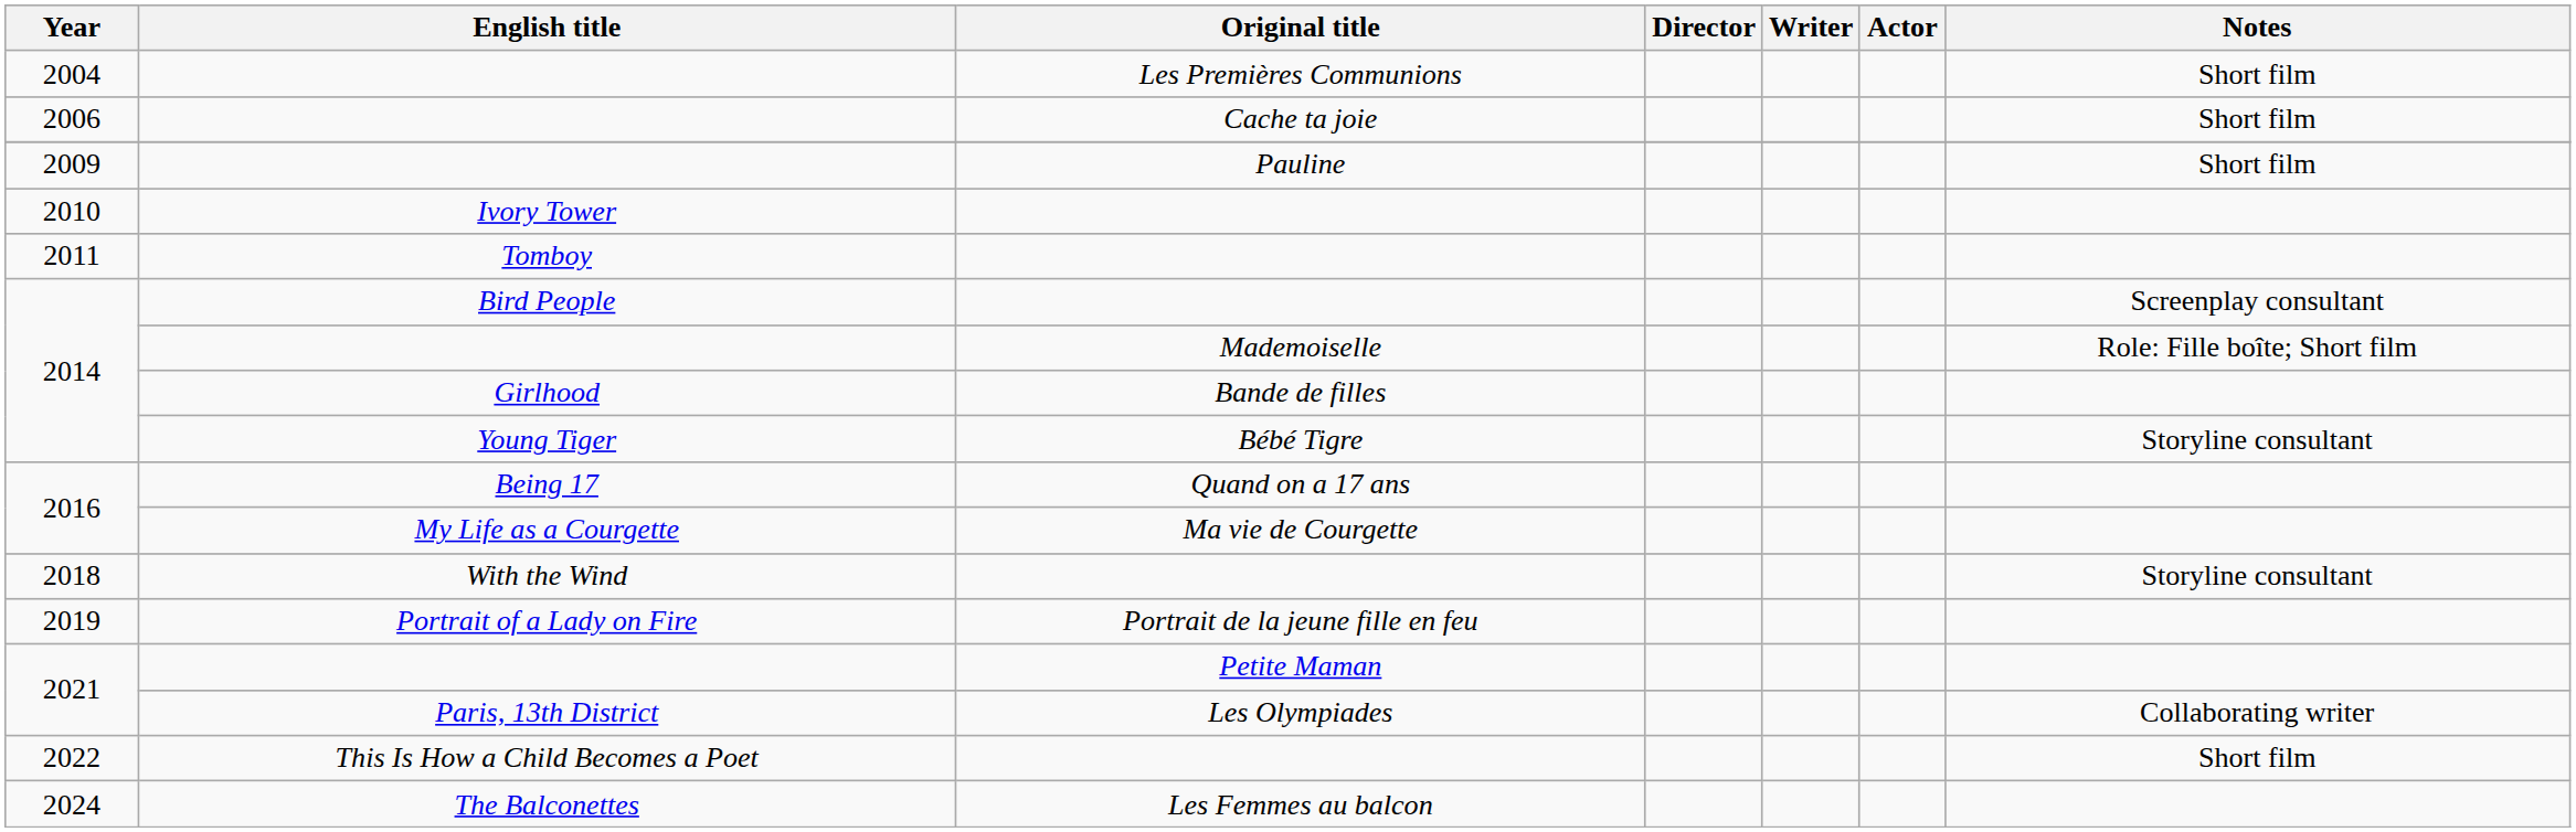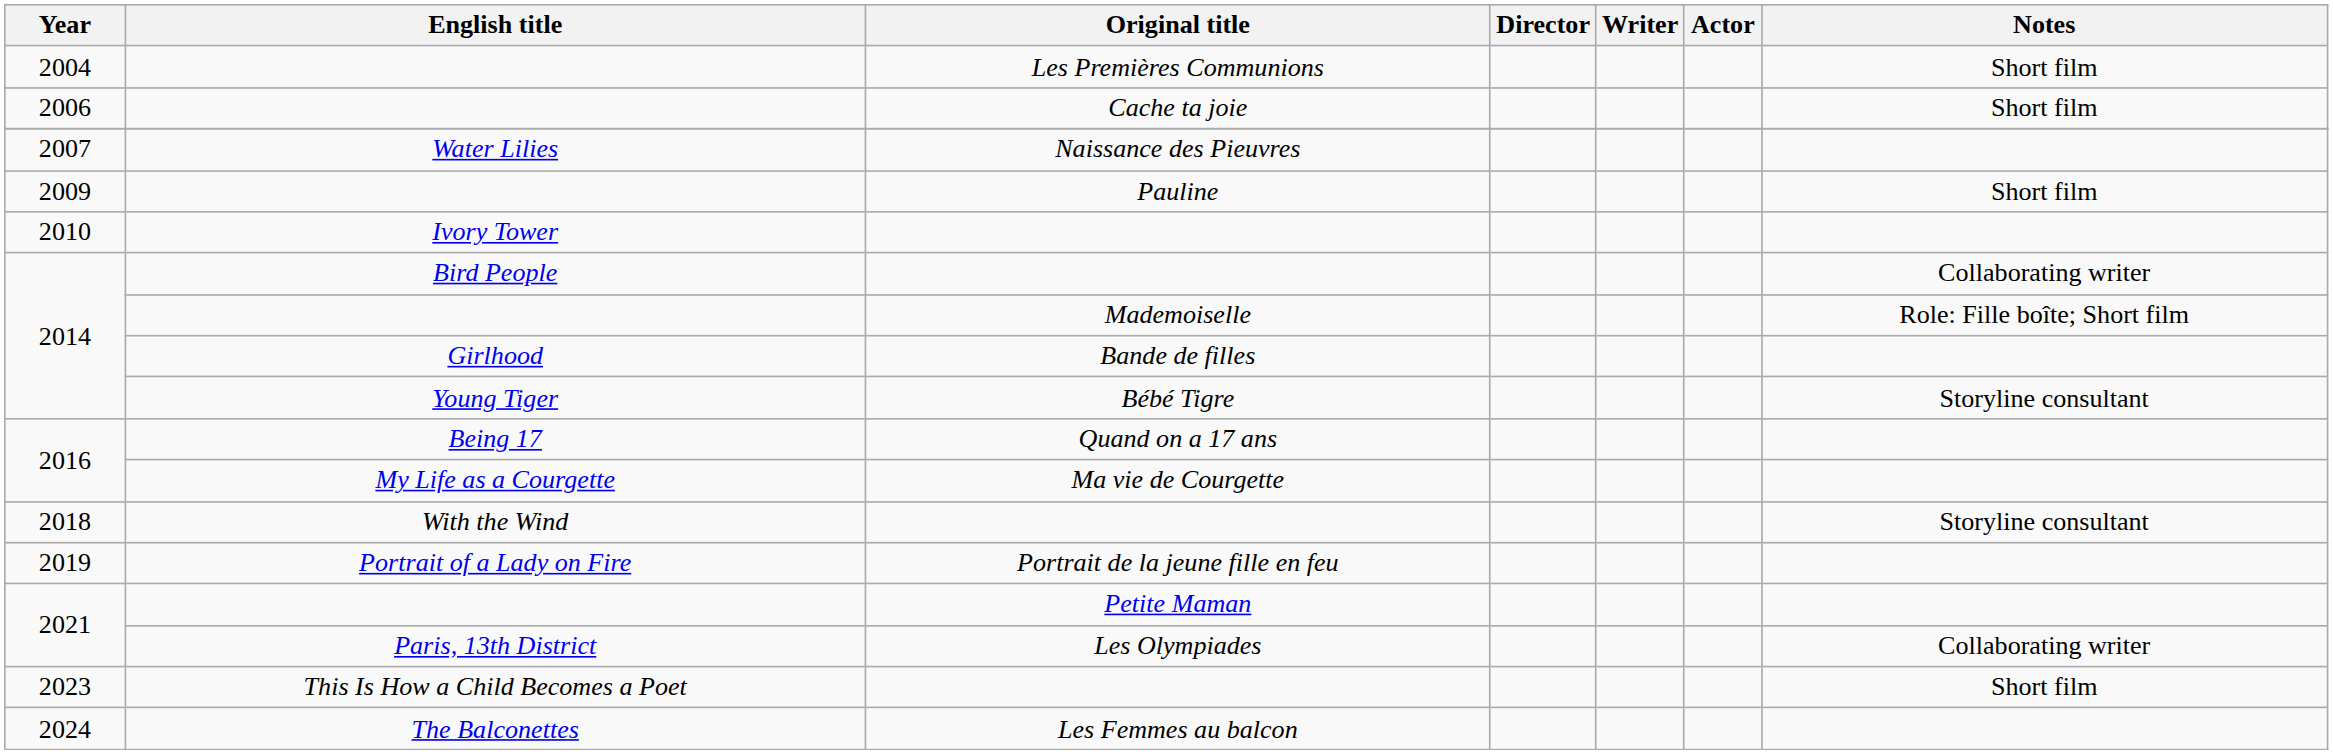+ row: 2007 | Water Lilies | Naissance des Pieuvres
- row: 2011 | Tomboy
Bird People | Notes: Screenplay consultant -> Collaborating writer
This Is How a Child Becomes a Poet | Year: 2022 -> 2023
